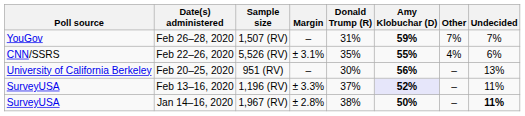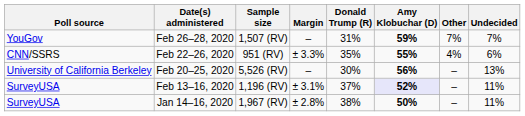Feb 22–26, 2020 | Sample size: 5,526 (RV) -> 951 (RV)
Feb 22–26, 2020 | Margin: ± 3.1% -> ± 3.3%
Feb 20–25, 2020 | Sample size: 951 (RV) -> 5,526 (RV)
Feb 13–16, 2020 | Margin: ± 3.3% -> ± 3.1%
Jan 14–16, 2020 | Undecided: bold -> normal
